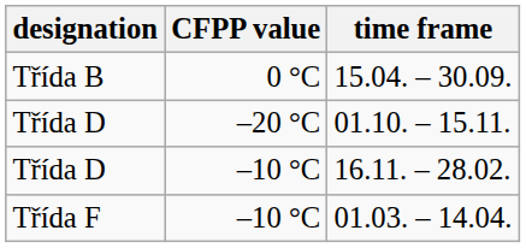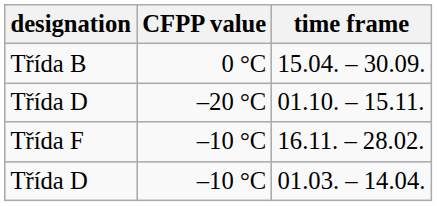16.11. – 28.02. | designation: Třída D -> Třída F
01.03. – 14.04. | designation: Třída F -> Třída D
